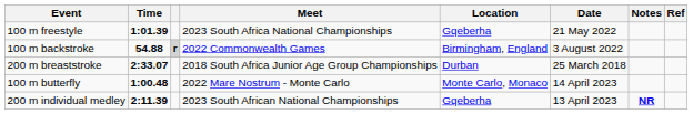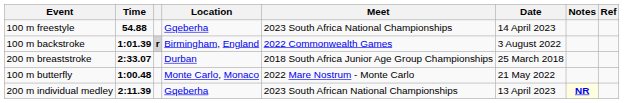columns swapped: Meet <-> Location
100 m freestyle | Time: 1:01.39 -> 54.88
100 m freestyle | Date: 21 May 2022 -> 14 April 2023
100 m backstroke | Time: 54.88 -> 1:01.39
100 m butterfly | Date: 14 April 2023 -> 21 May 2022
200 m individual medley | Notes: no background -> lightyellow background
